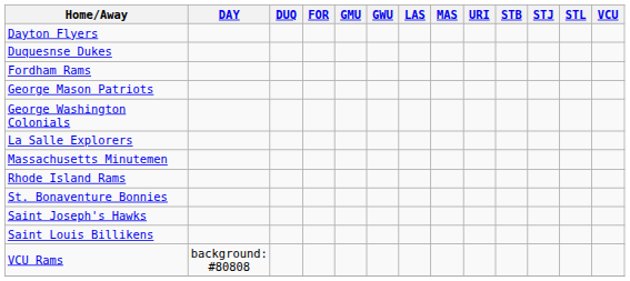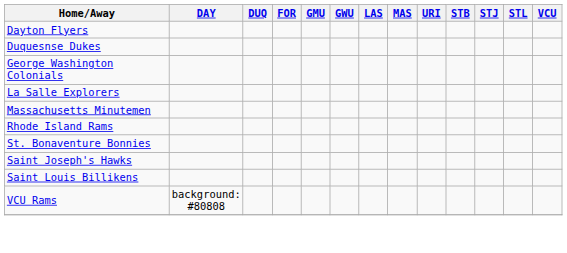- row: Fordham Rams
- row: George Mason Patriots
